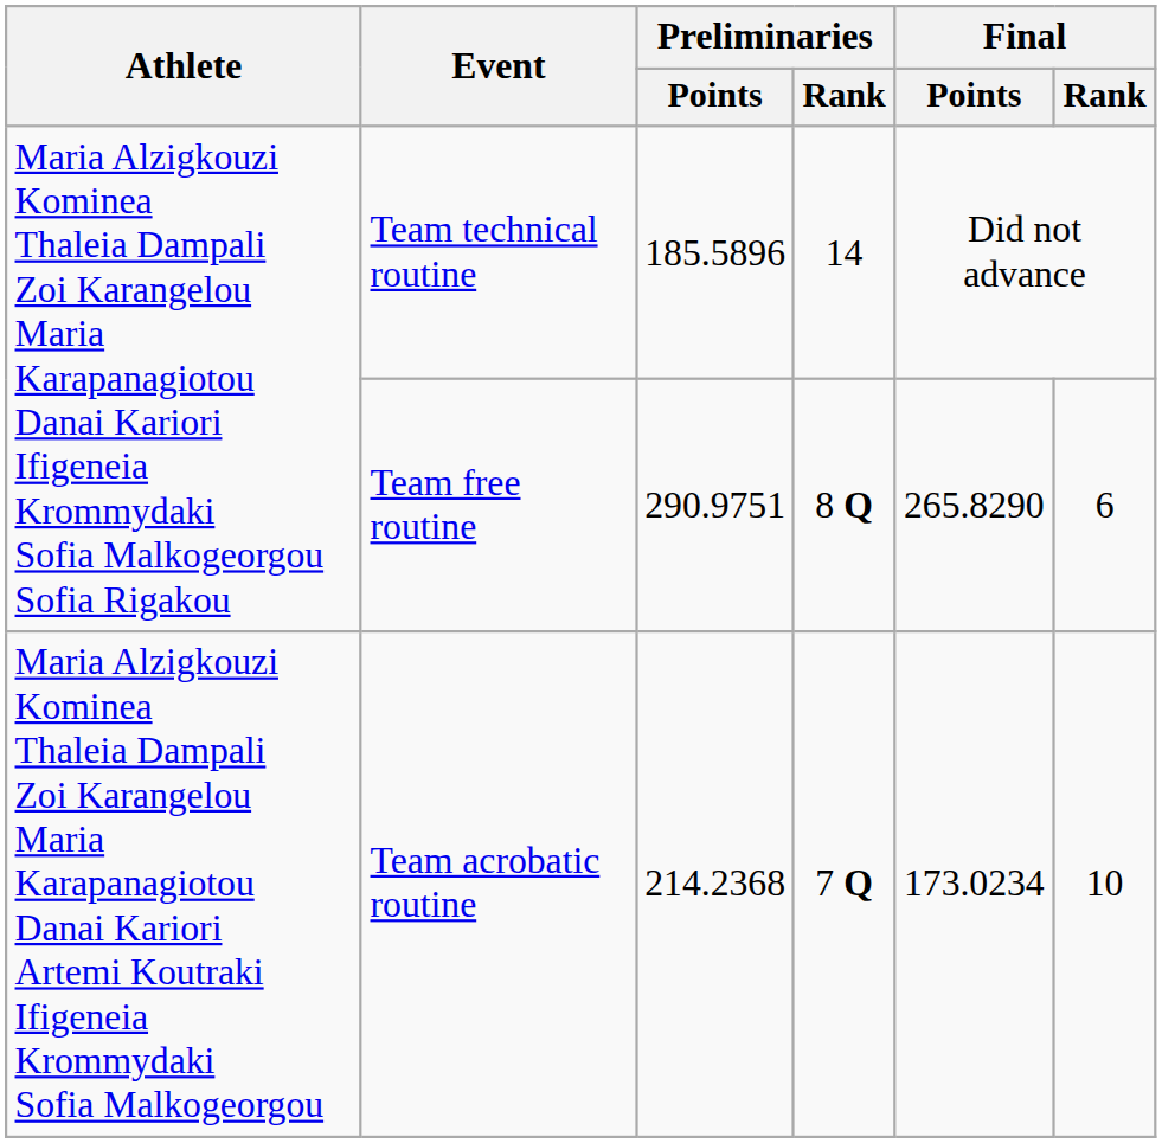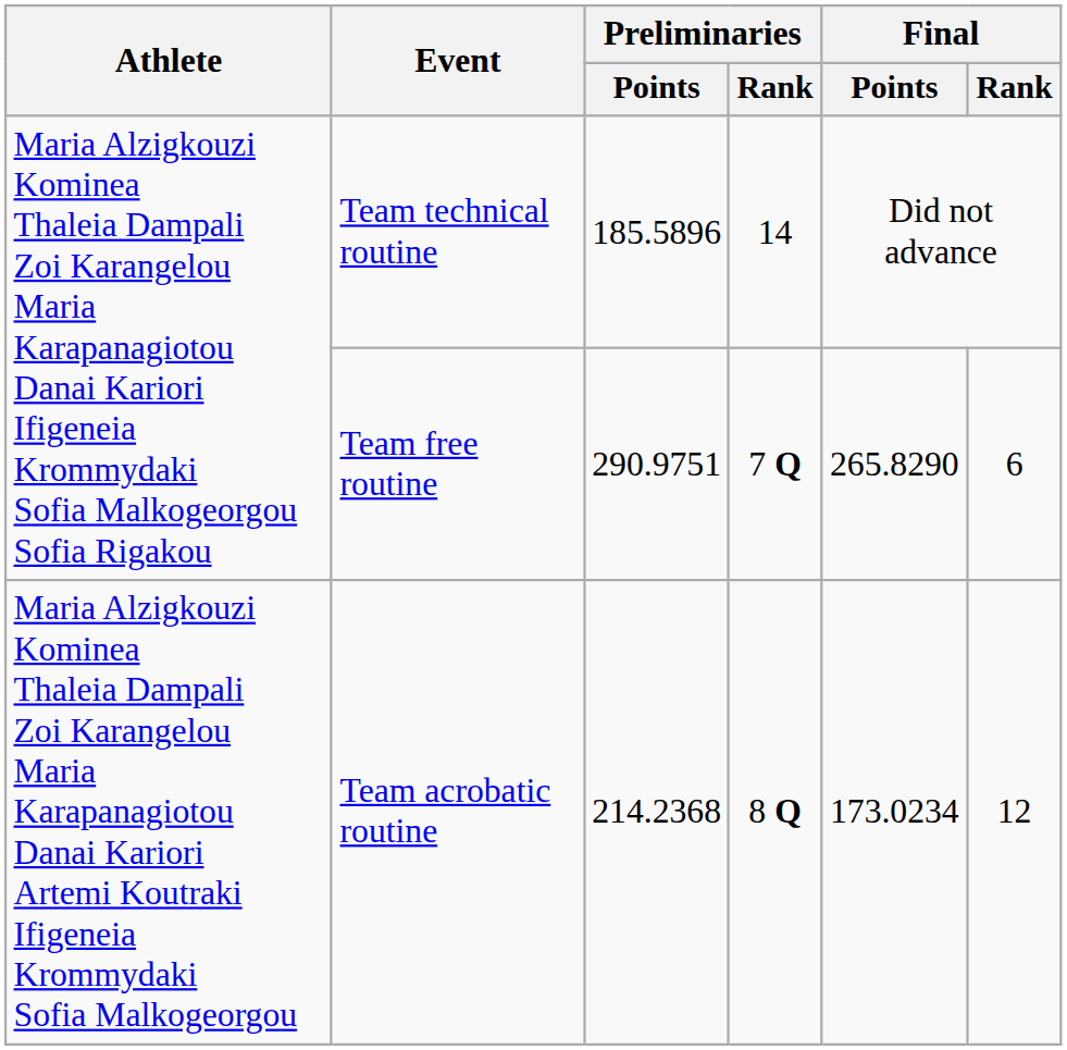Team free routine | Preliminaries / Rank: 8 Q -> 7 Q
Team acrobatic routine | Preliminaries / Rank: 7 Q -> 8 Q
Team acrobatic routine | Final / Rank: 10 -> 12
